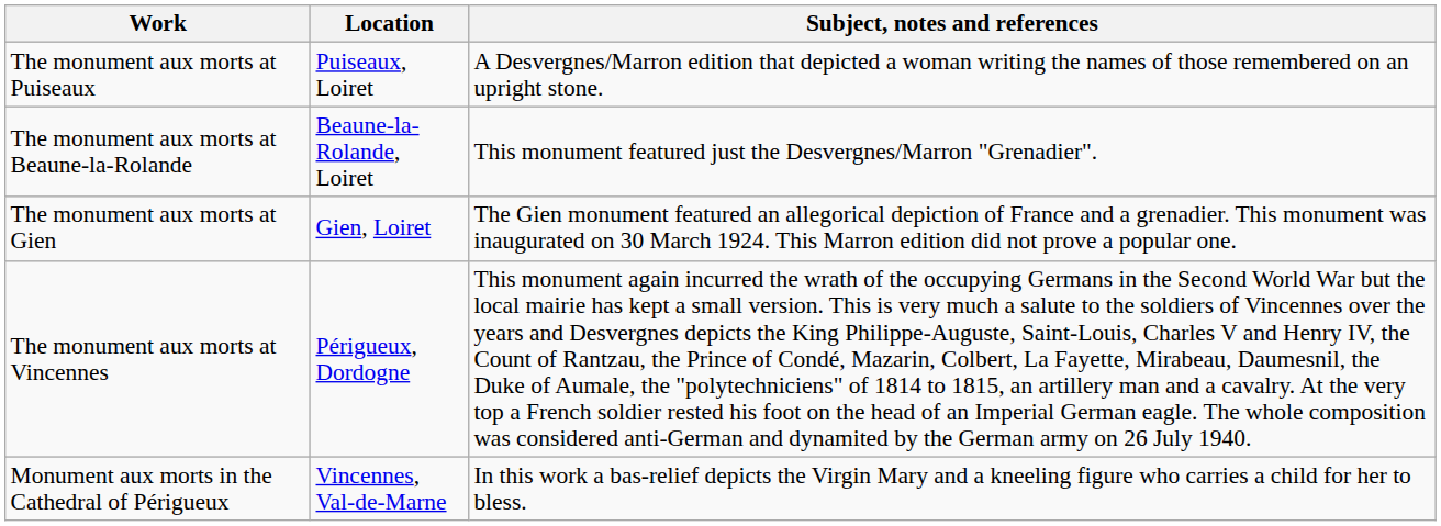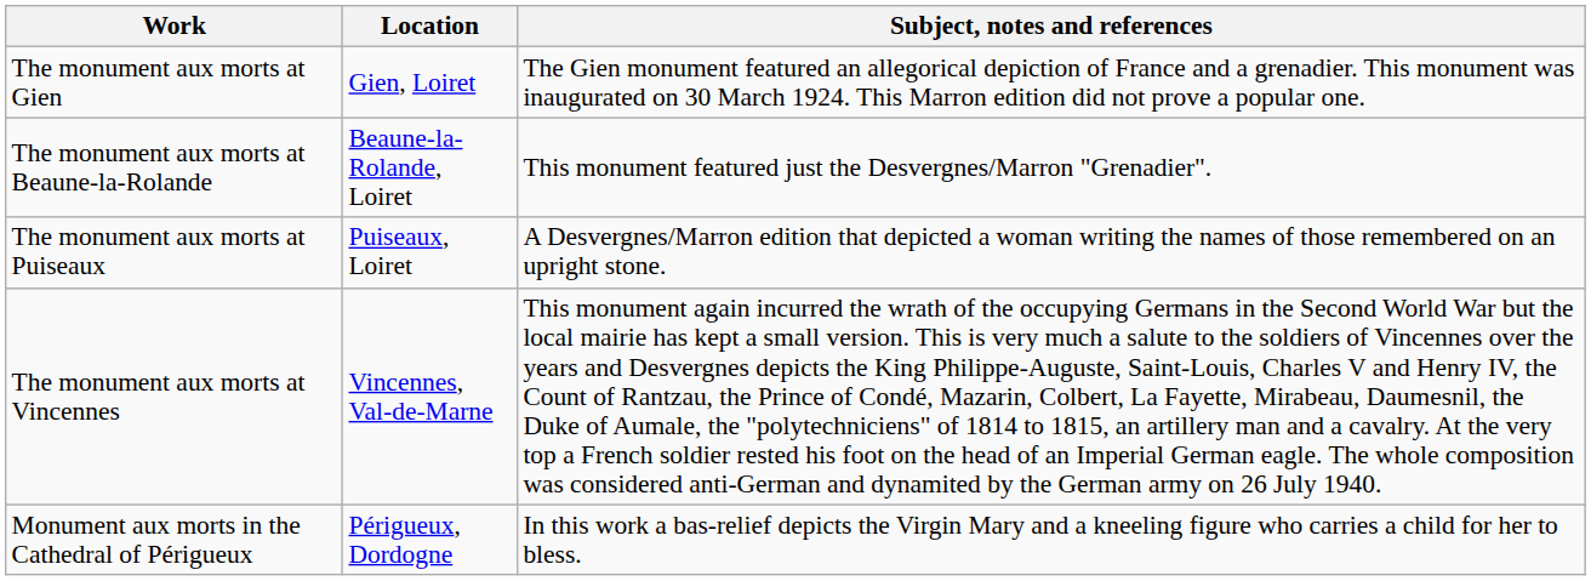rows swapped: The monument aux morts at Gien <-> The monument aux morts at Puiseaux
The monument aux morts at Vincennes | Location: Périgueux, Dordogne -> Vincennes, Val-de-Marne
Monument aux morts in the Cathedral of Périgueux | Location: Vincennes, Val-de-Marne -> Périgueux, Dordogne
